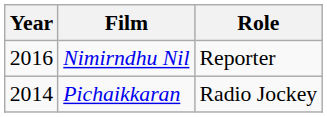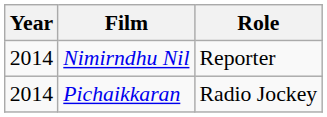Nimirndhu Nil | Year: 2016 -> 2014
